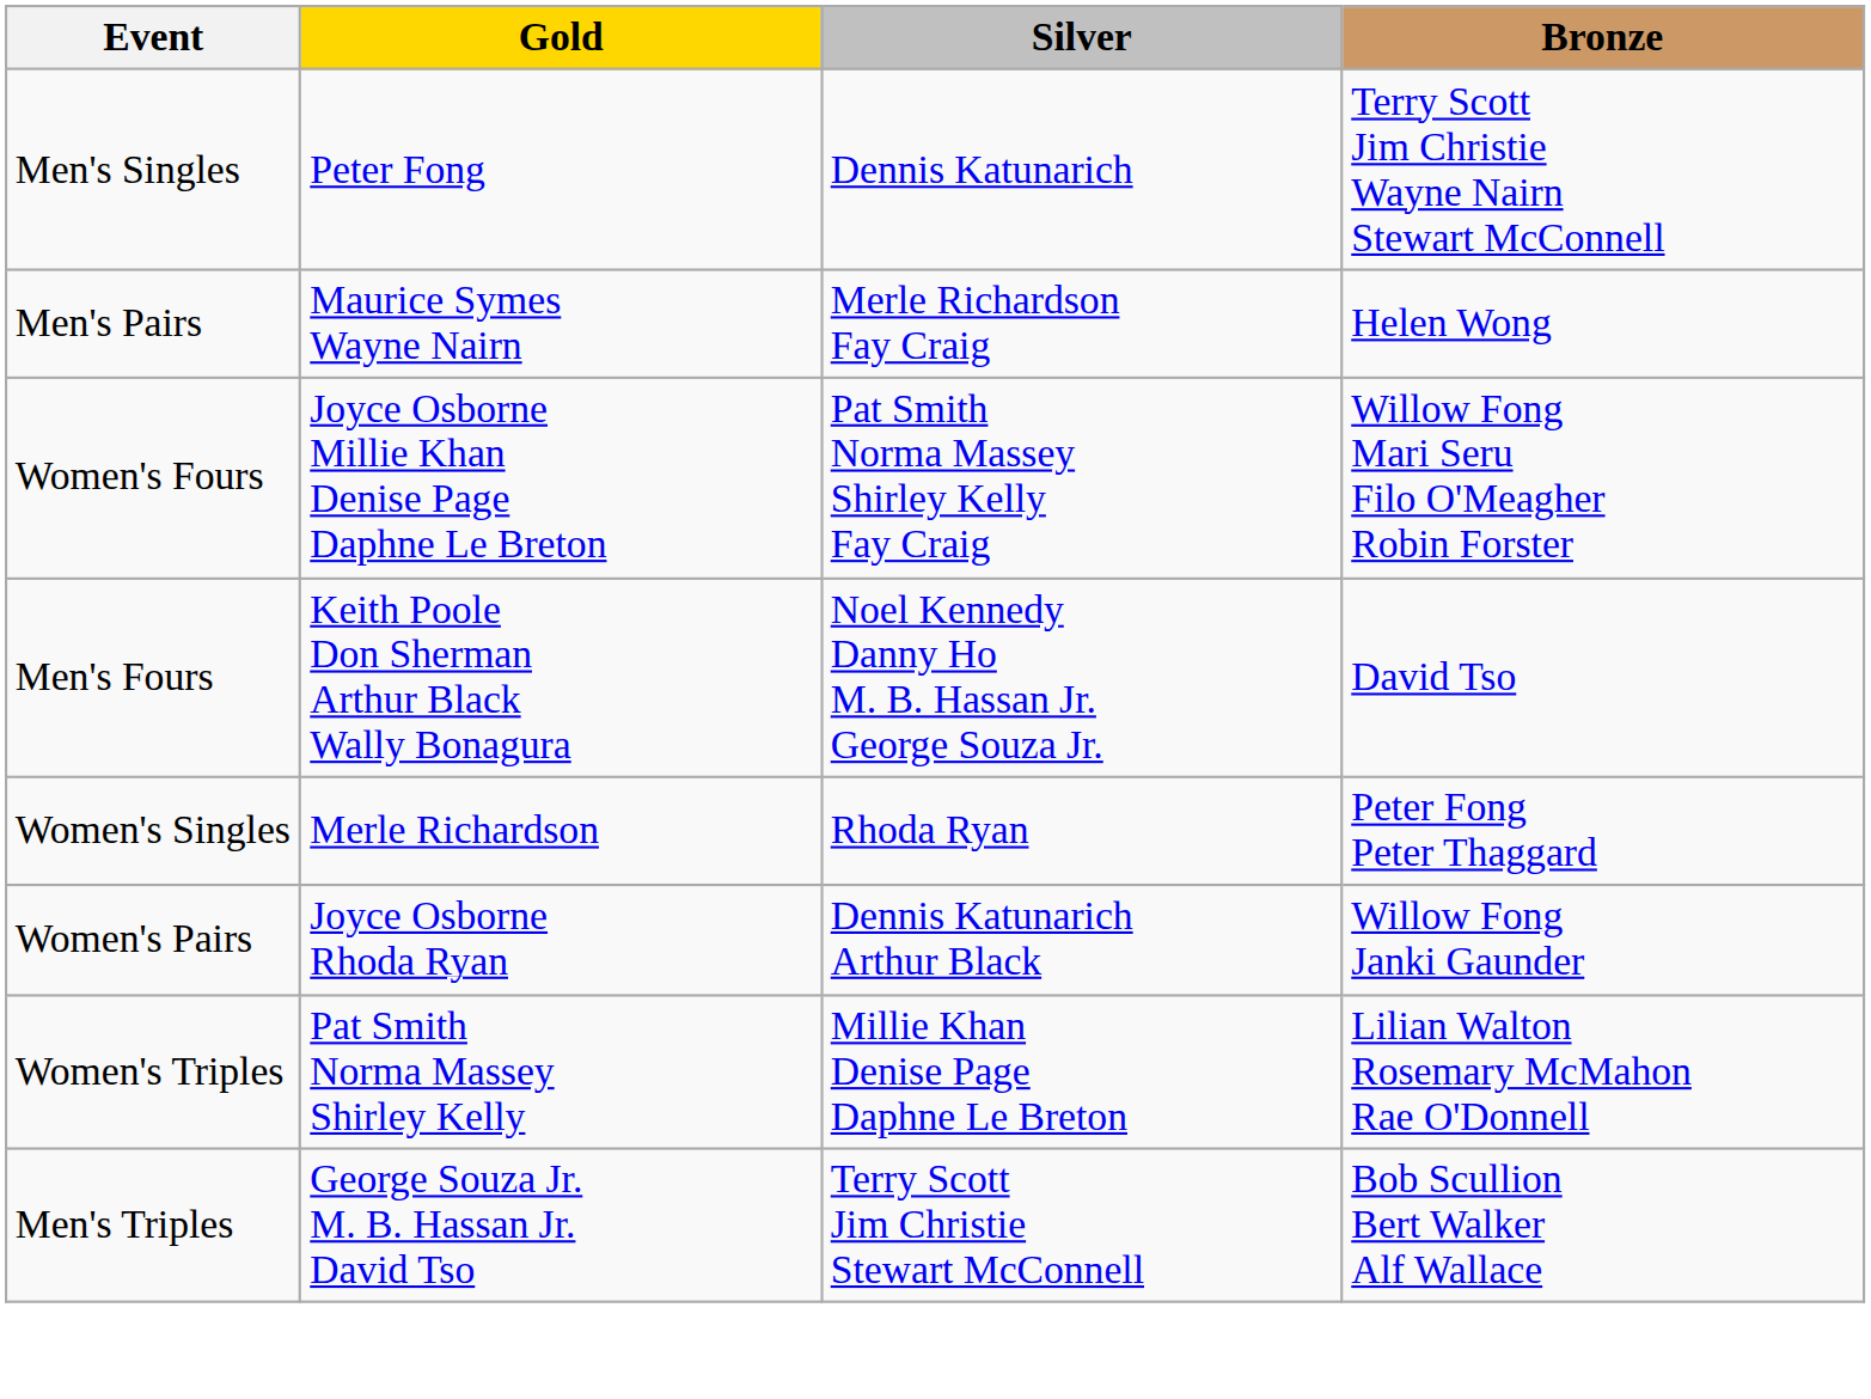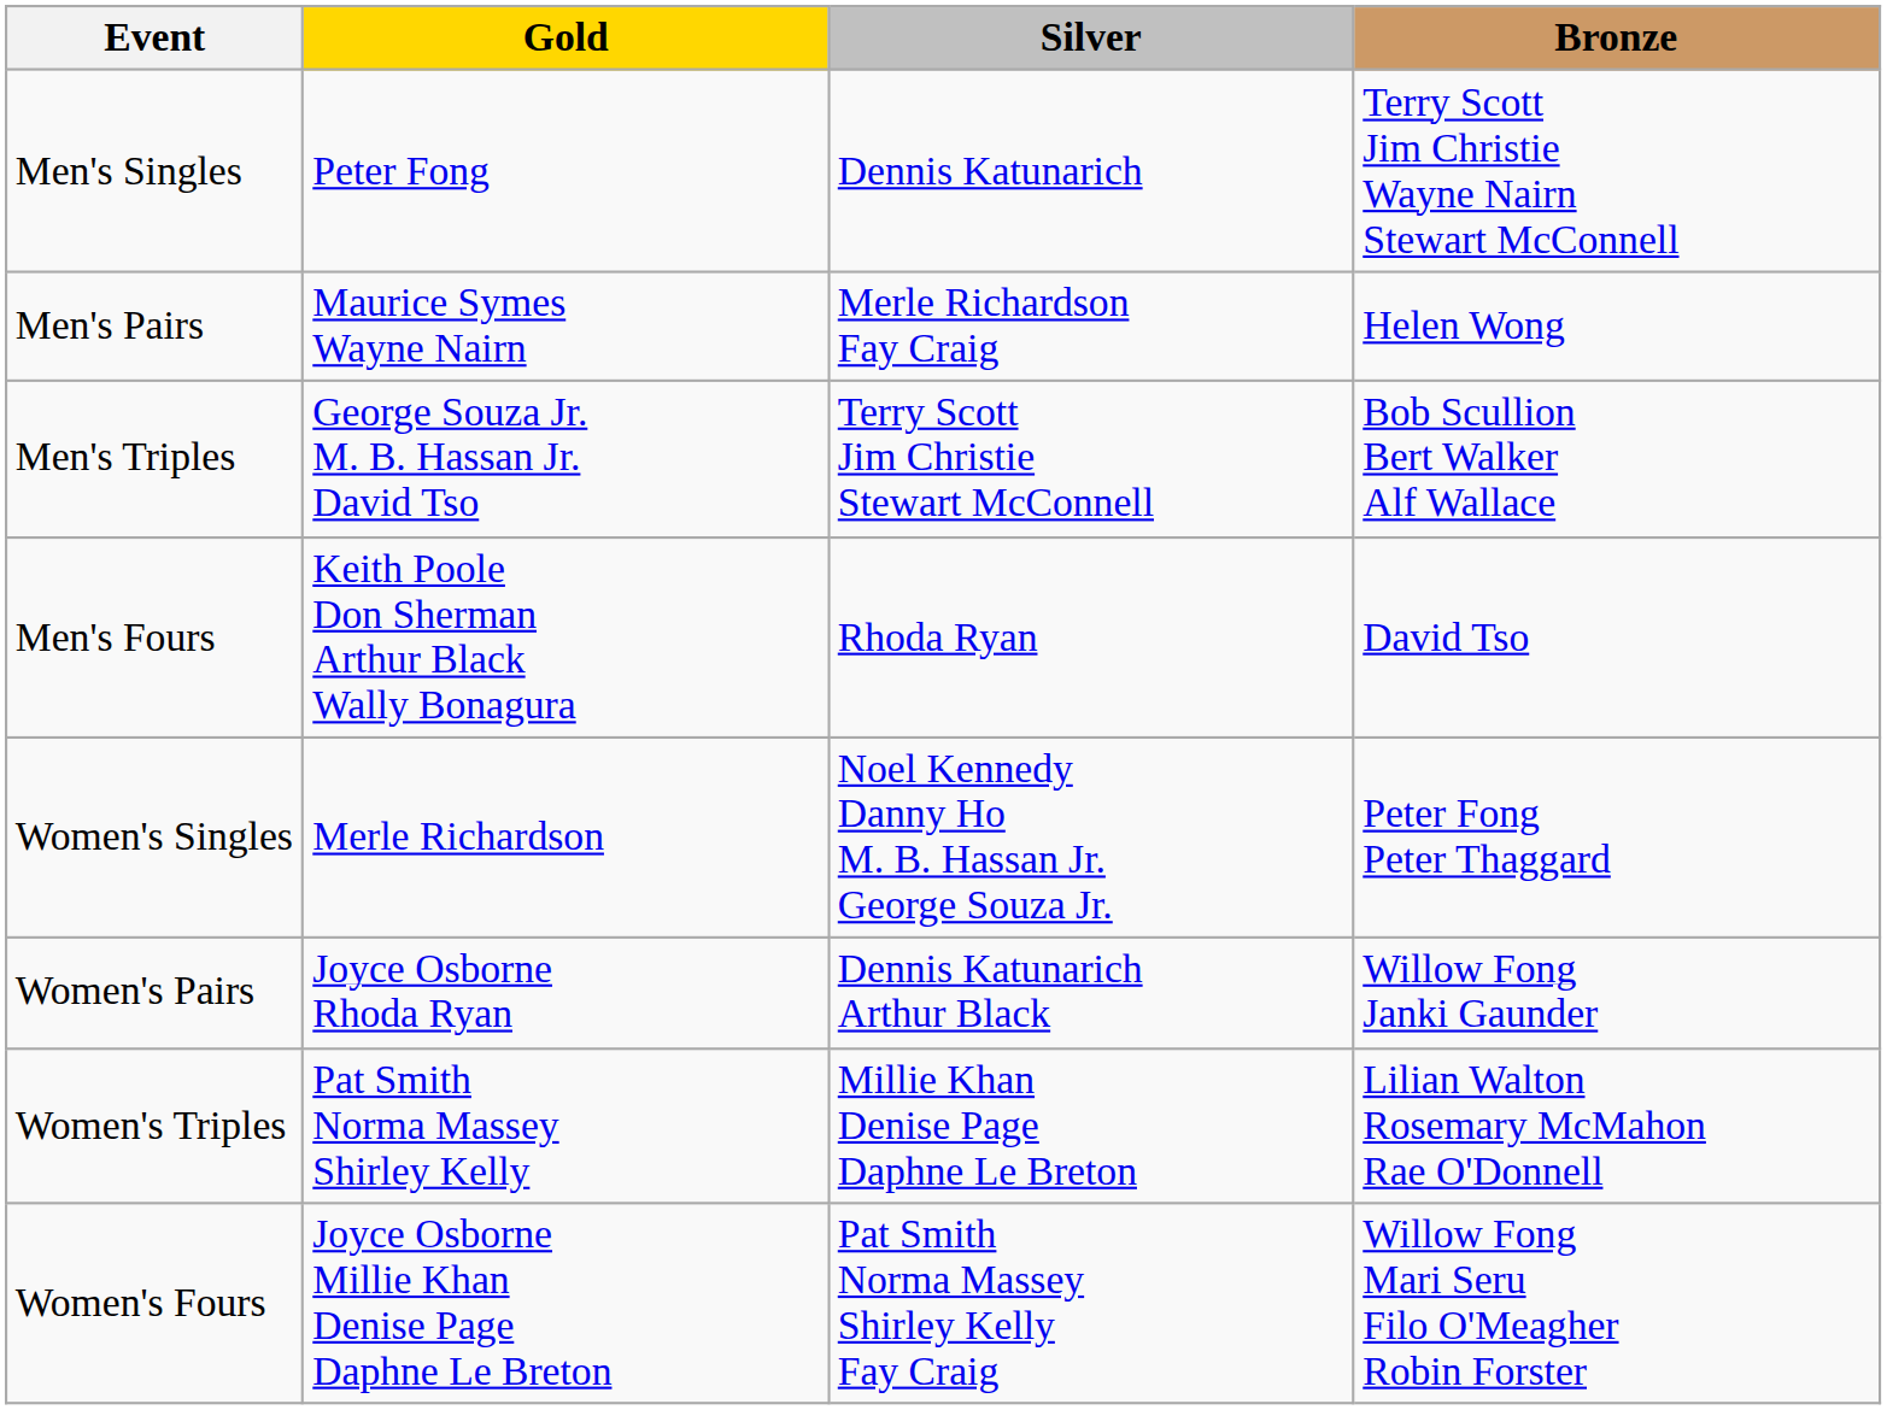rows swapped: Men's Triples <-> Women's Fours
Men's Fours | Silver: Noel Kennedy Danny Ho M. B. Hassan Jr. George Souza Jr. -> Rhoda Ryan
Women's Singles | Silver: Rhoda Ryan -> Noel Kennedy Danny Ho M. B. Hassan Jr. George Souza Jr.
